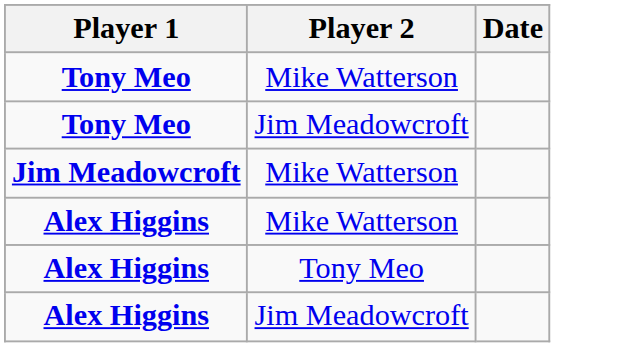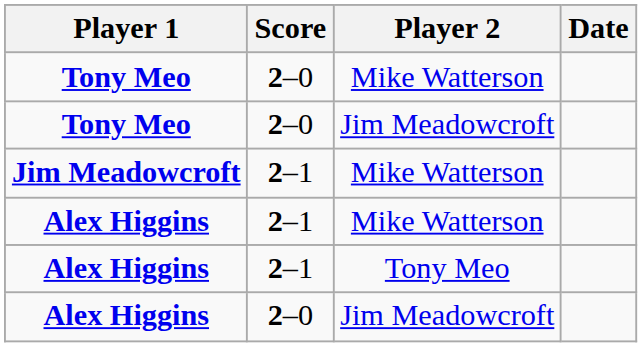+ column: Score | 2–0 | 2–0 | 2–1 | 2–1 | 2–1 | 2–0
